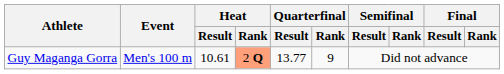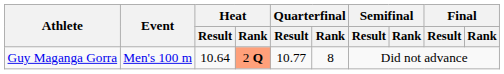Guy Maganga Gorra | Heat / Result: 10.61 -> 10.64
Guy Maganga Gorra | Quarterfinal / Result: 13.77 -> 10.77
Guy Maganga Gorra | Quarterfinal / Rank: 9 -> 8
